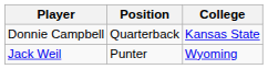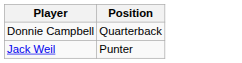- column: College | Kansas State | Wyoming
